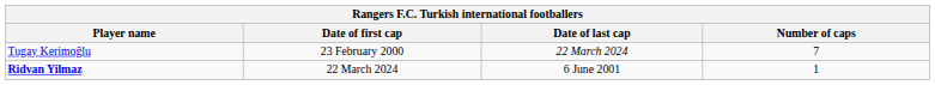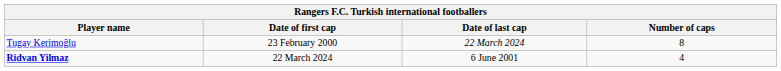Tugay Kerimoğlu | Number of caps: 7 -> 8
Ridvan Yilmaz | Number of caps: 1 -> 4
